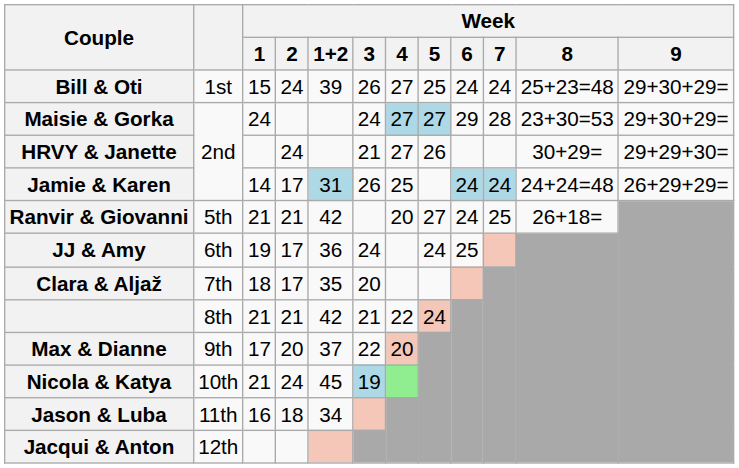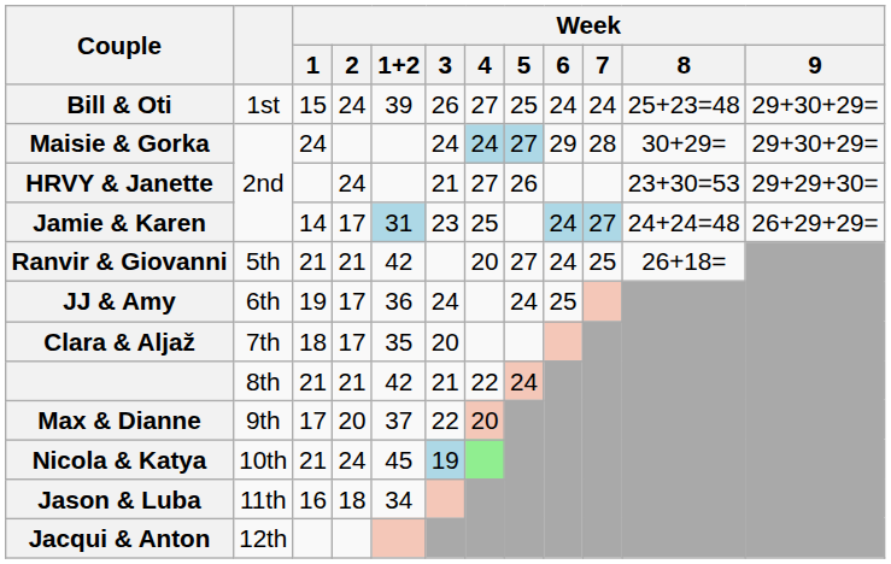Maisie & Gorka | Week / 4: 27 -> 24
Maisie & Gorka | Week / 8: 23+30=53 -> 30+29=
HRVY & Janette | Week / 8: 30+29= -> 23+30=53
Jamie & Karen | Week / 3: 26 -> 23
Jamie & Karen | Week / 7: 24 -> 27
